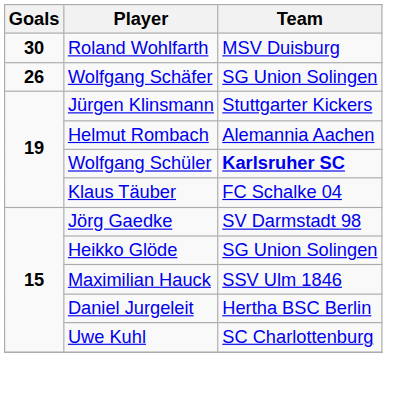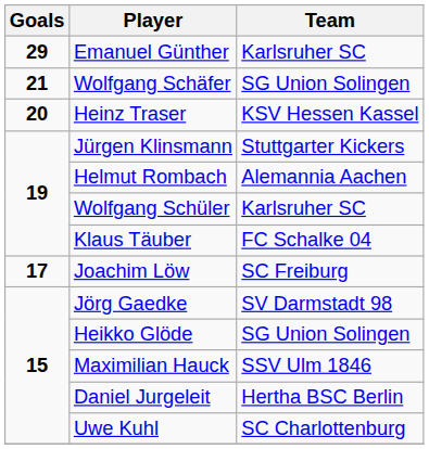- row: 30 | Roland Wohlfarth | MSV Duisburg
+ row: 29 | Emanuel Günther | Karlsruher SC
Wolfgang Schäfer | Goals: 26 -> 21
+ row: 20 | Heinz Traser | KSV Hessen Kassel
Wolfgang Schüler | Team: bold -> normal
+ row: 17 | Joachim Löw | SC Freiburg
